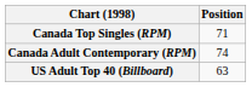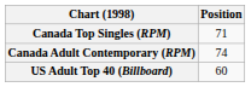US Adult Top 40 (Billboard) | Position: 63 -> 60
